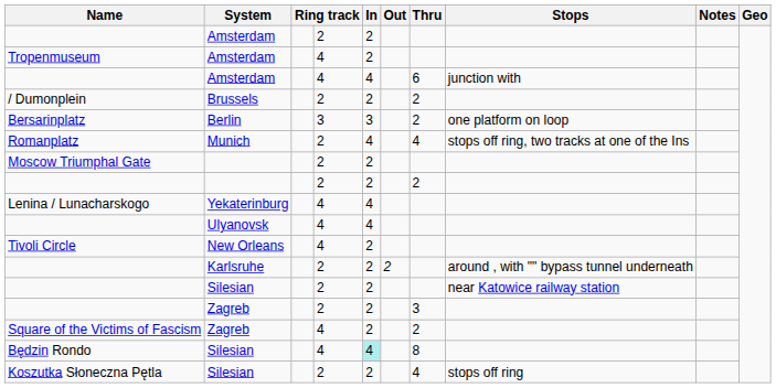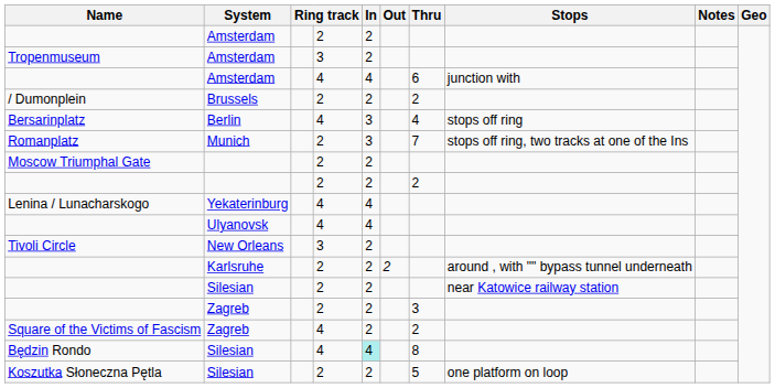Tropenmuseum | column 4: 4 -> 3
Bersarinplatz | column 4: 3 -> 4
Bersarinplatz | Thru: 2 -> 4
Bersarinplatz | Stops: one platform on loop -> stops off ring
Romanplatz | In: 4 -> 3
Romanplatz | Thru: 4 -> 7
Tivoli Circle | column 4: 4 -> 3
Koszutka Słoneczna Pętla | Thru: 4 -> 5
Koszutka Słoneczna Pętla | Stops: stops off ring -> one platform on loop
